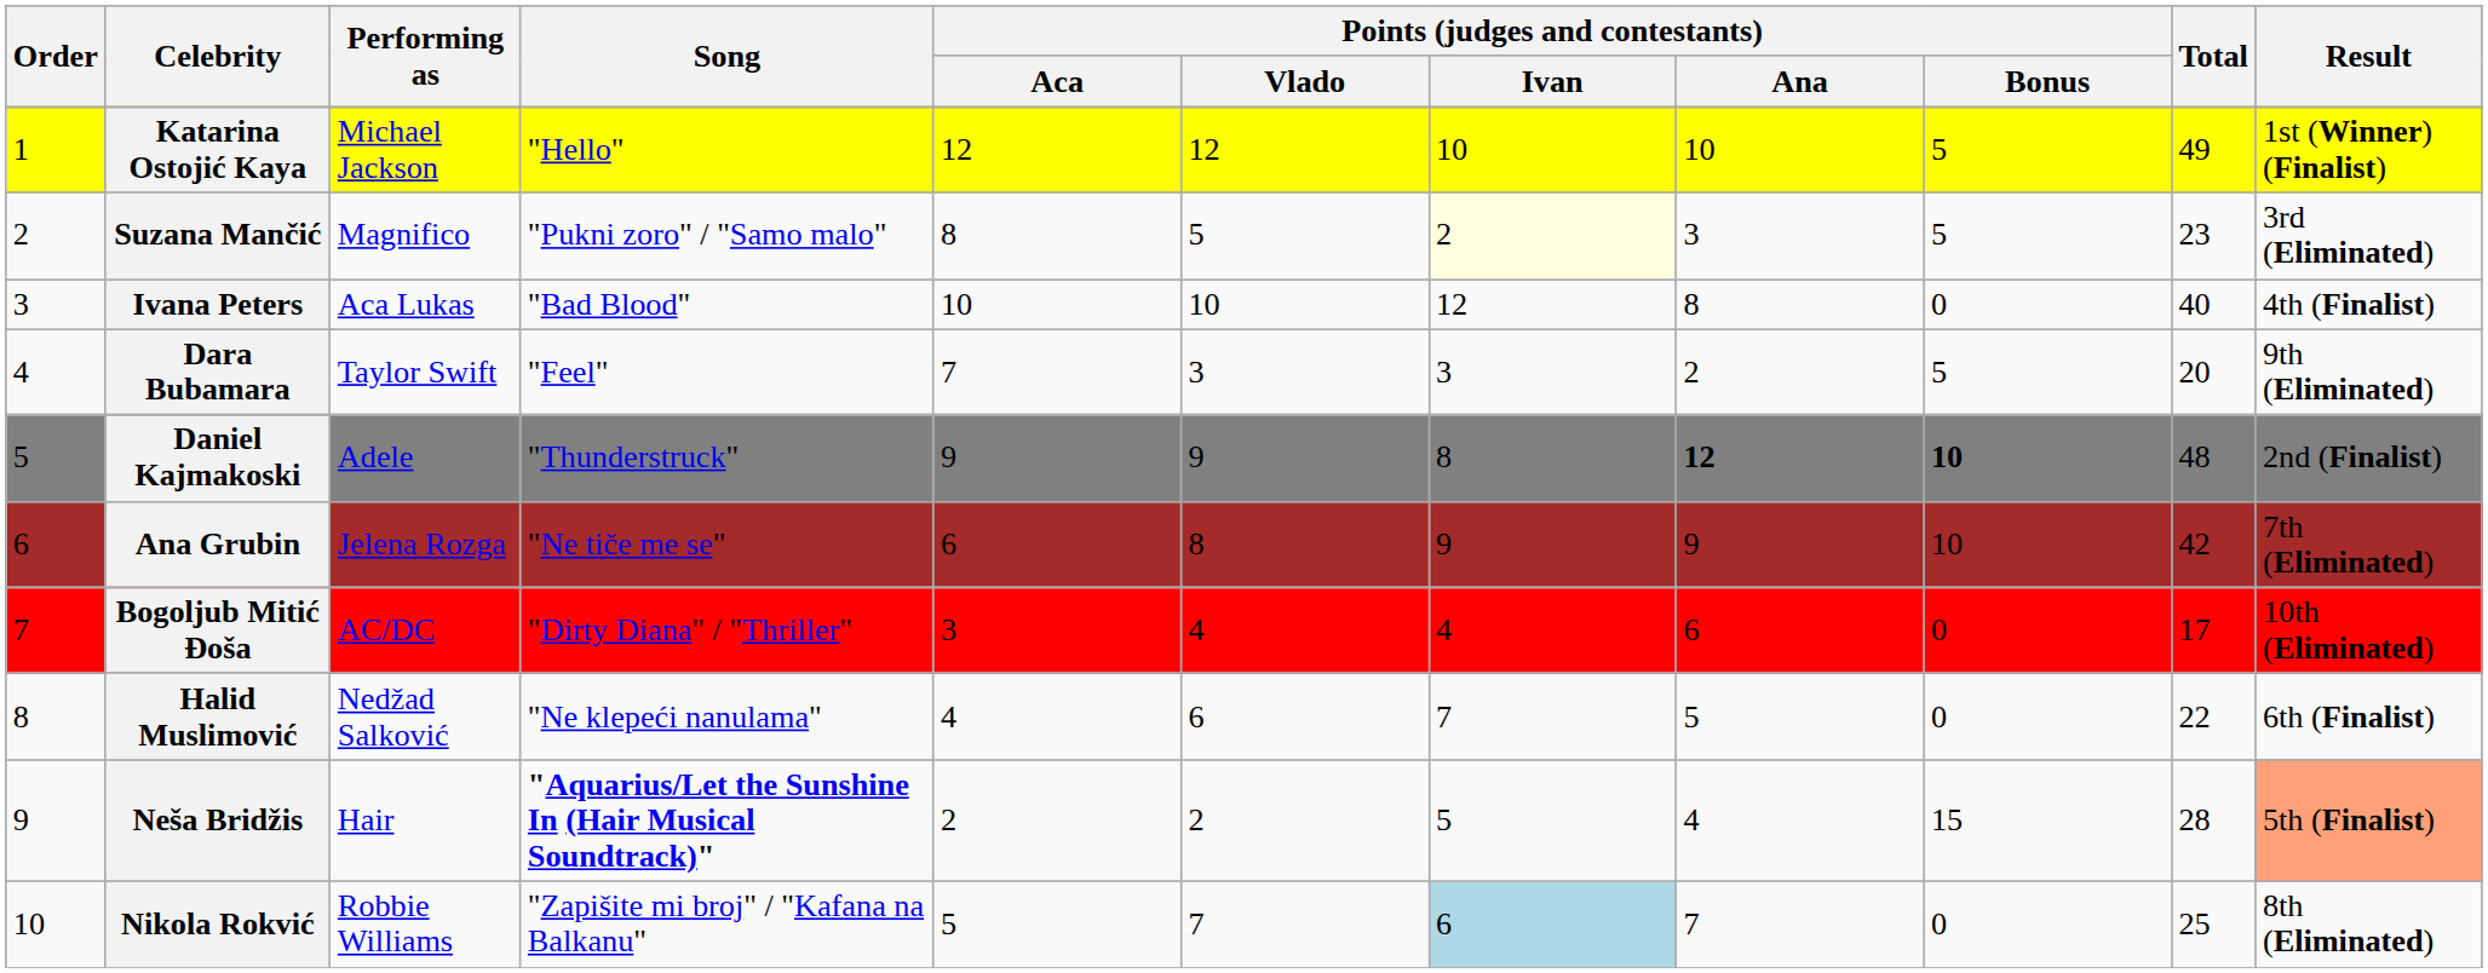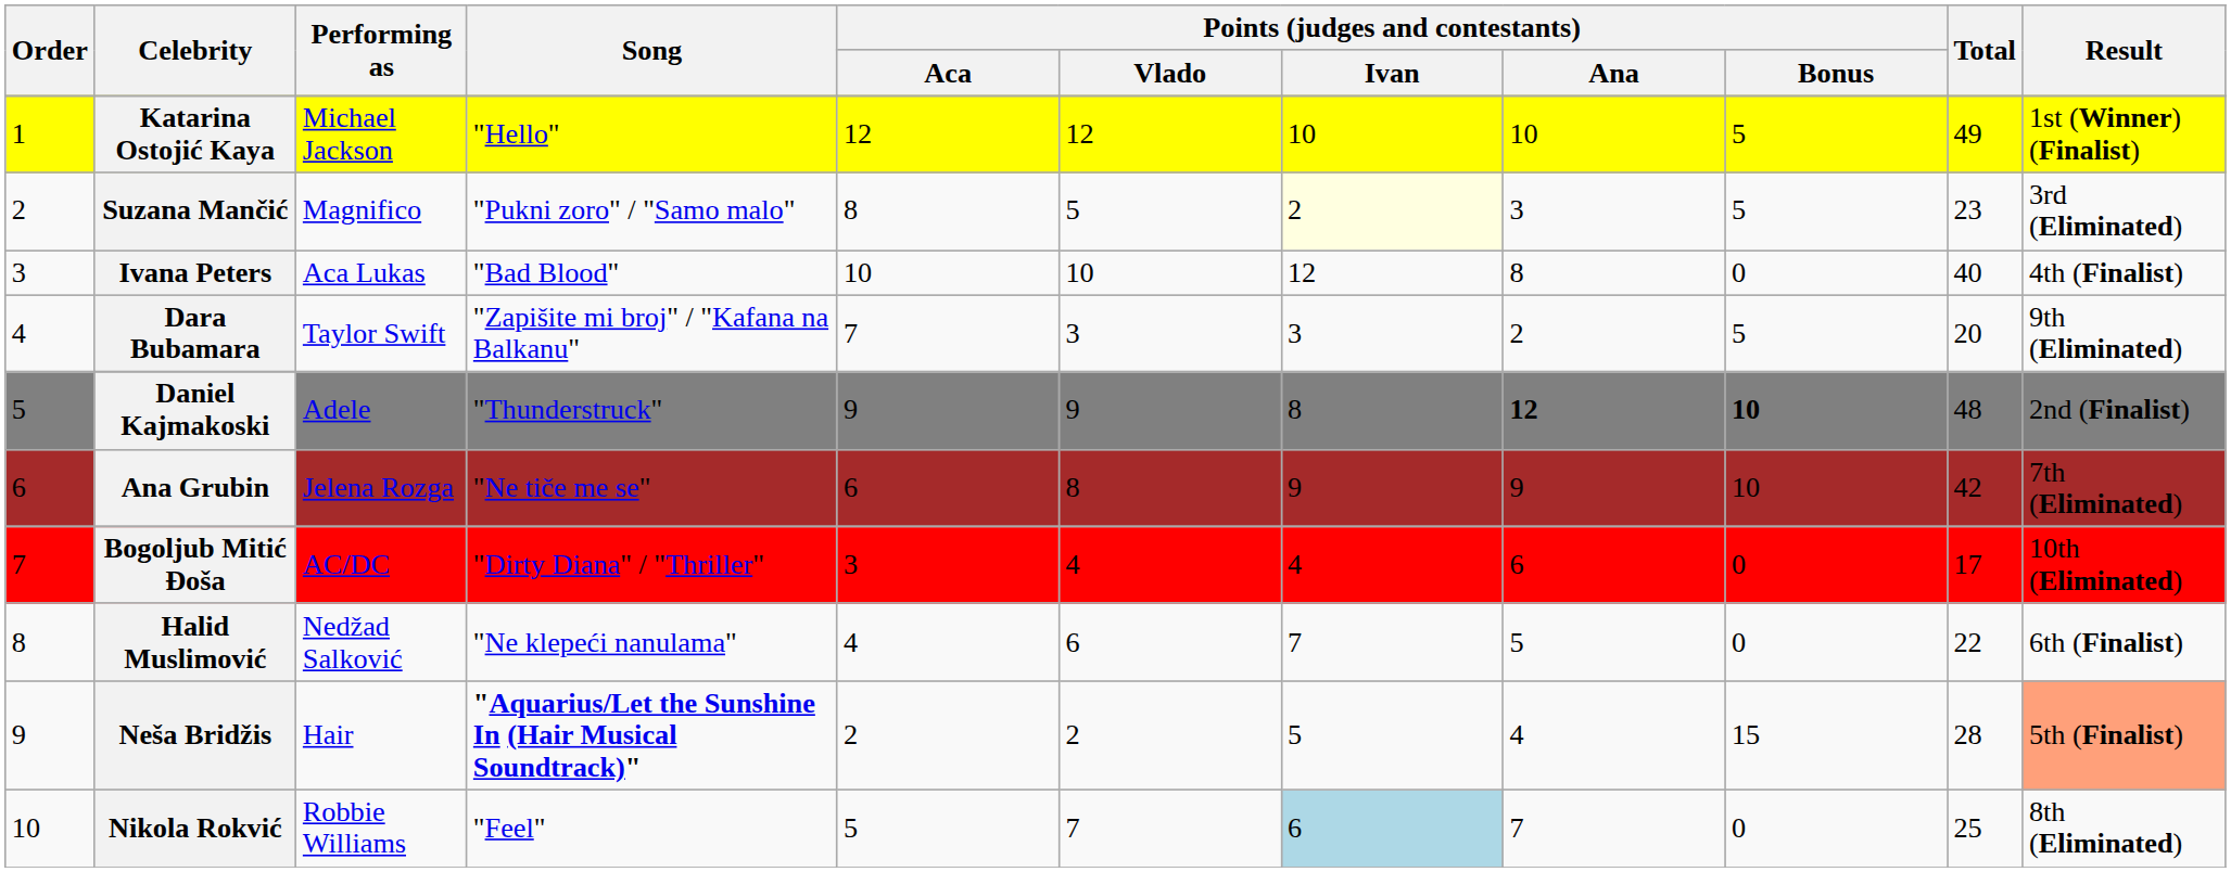Dara Bubamara | Song: "Feel" -> "Zapišite mi broj" / "Kafana na Balkanu"
Nikola Rokvić | Song: "Zapišite mi broj" / "Kafana na Balkanu" -> "Feel"
